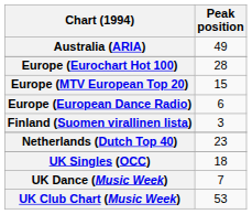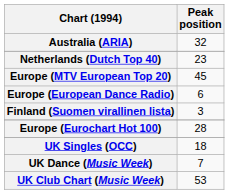Australia (ARIA) | Peak position: 49 -> 32
rows swapped: Europe (Eurochart Hot 100) <-> Netherlands (Dutch Top 40)
Europe (MTV European Top 20) | Peak position: 15 -> 45
